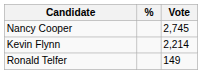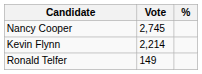columns swapped: Vote <-> %
